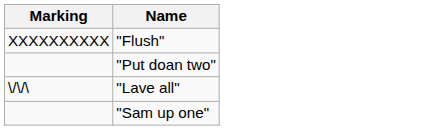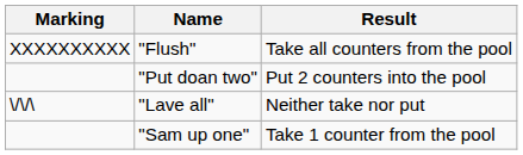+ column: Result | Take all counters from the pool | Put 2 counters into the pool | Neither take nor put | Take 1 counter from the pool
